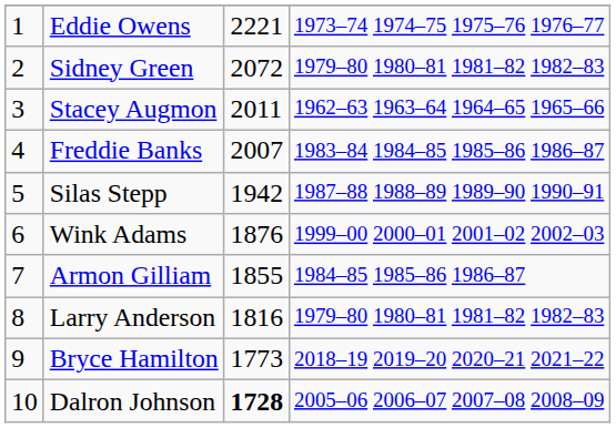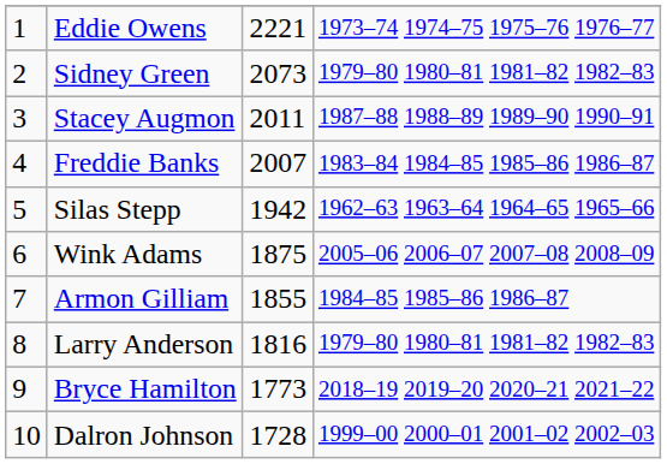Sidney Green | column 3: 2072 -> 2073
Stacey Augmon | column 4: 1962–63 1963–64 1964–65 1965–66 -> 1987–88 1988–89 1989–90 1990–91
Silas Stepp | column 4: 1987–88 1988–89 1989–90 1990–91 -> 1962–63 1963–64 1964–65 1965–66
Wink Adams | column 3: 1876 -> 1875
Wink Adams | column 4: 1999–00 2000–01 2001–02 2002–03 -> 2005–06 2006–07 2007–08 2008–09
Dalron Johnson | column 3: bold -> normal
Dalron Johnson | column 4: 2005–06 2006–07 2007–08 2008–09 -> 1999–00 2000–01 2001–02 2002–03
